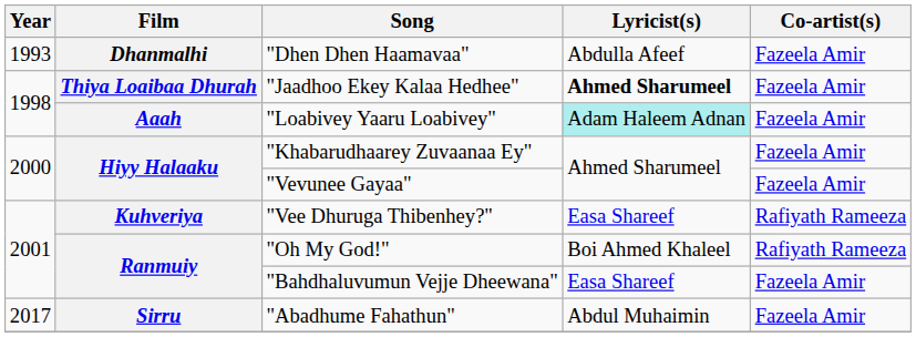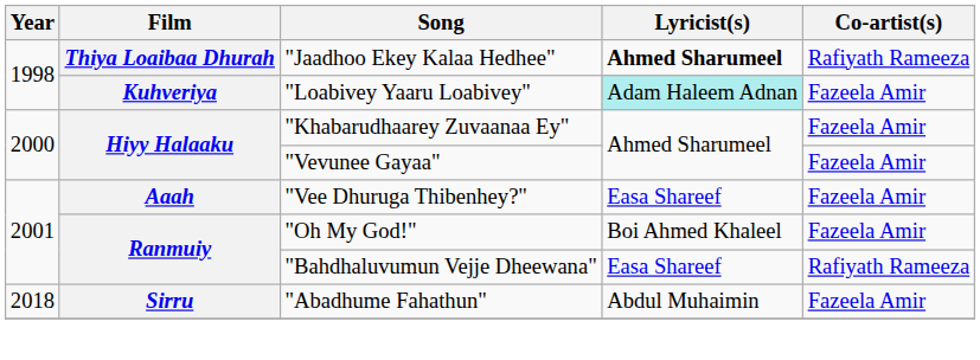- row: 1993 | Dhanmalhi | "Dhen Dhen Haamavaa" | Abdulla Afeef | Fazeela Amir
"Jaadhoo Ekey Kalaa Hedhee" | Co-artist(s): Fazeela Amir -> Rafiyath Rameeza
"Loabivey Yaaru Loabivey" | Film: Aaah -> Kuhveriya
"Vee Dhuruga Thibenhey?" | Film: Kuhveriya -> Aaah
"Vee Dhuruga Thibenhey?" | Co-artist(s): Rafiyath Rameeza -> Fazeela Amir
"Oh My God!" | Co-artist(s): Rafiyath Rameeza -> Fazeela Amir
"Bahdhaluvumun Vejje Dheewana" | Co-artist(s): Fazeela Amir -> Rafiyath Rameeza
"Abadhume Fahathun" | Year: 2017 -> 2018
